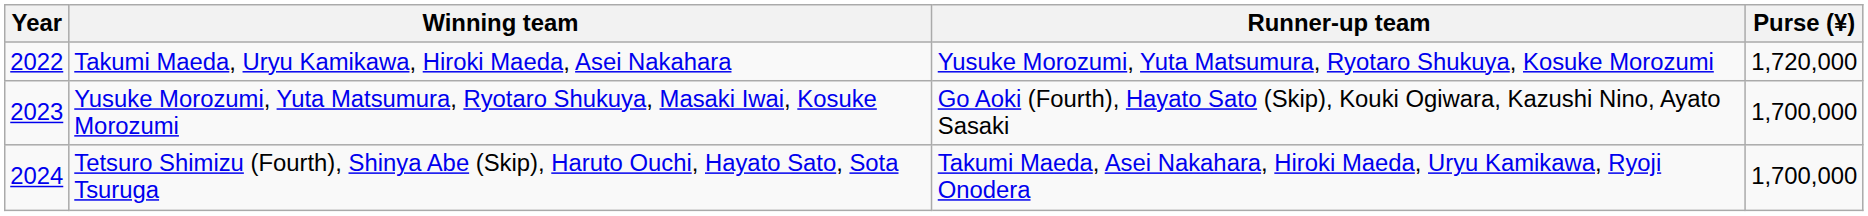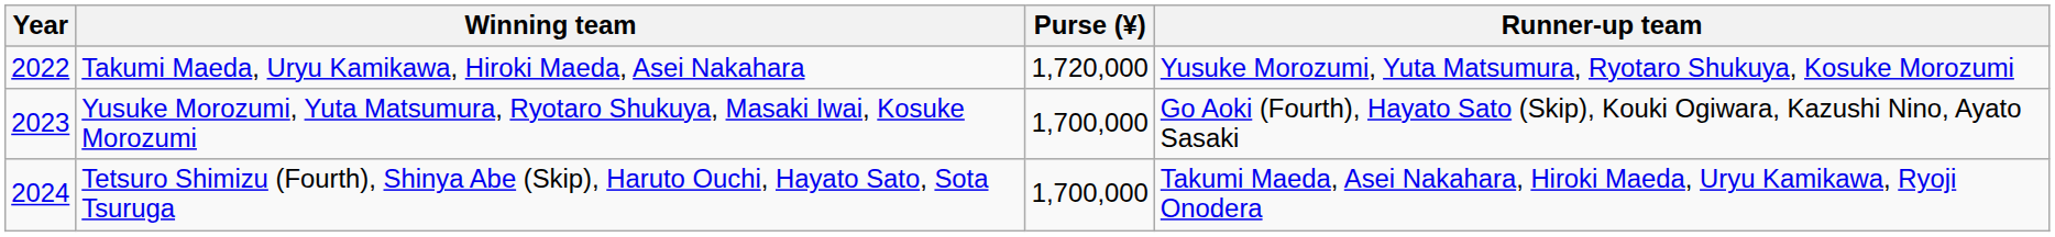columns swapped: Runner-up team <-> Purse (¥)
